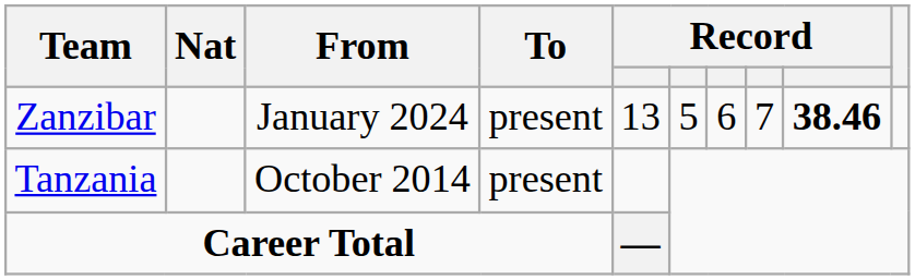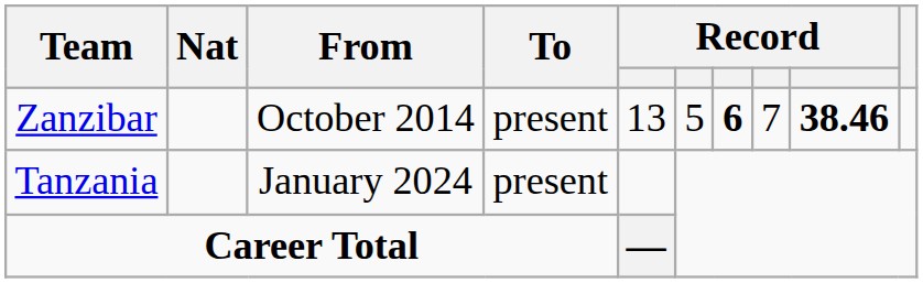Zanzibar | From: January 2024 -> October 2014
Zanzibar | column 7: normal -> bold
Tanzania | From: October 2014 -> January 2024
